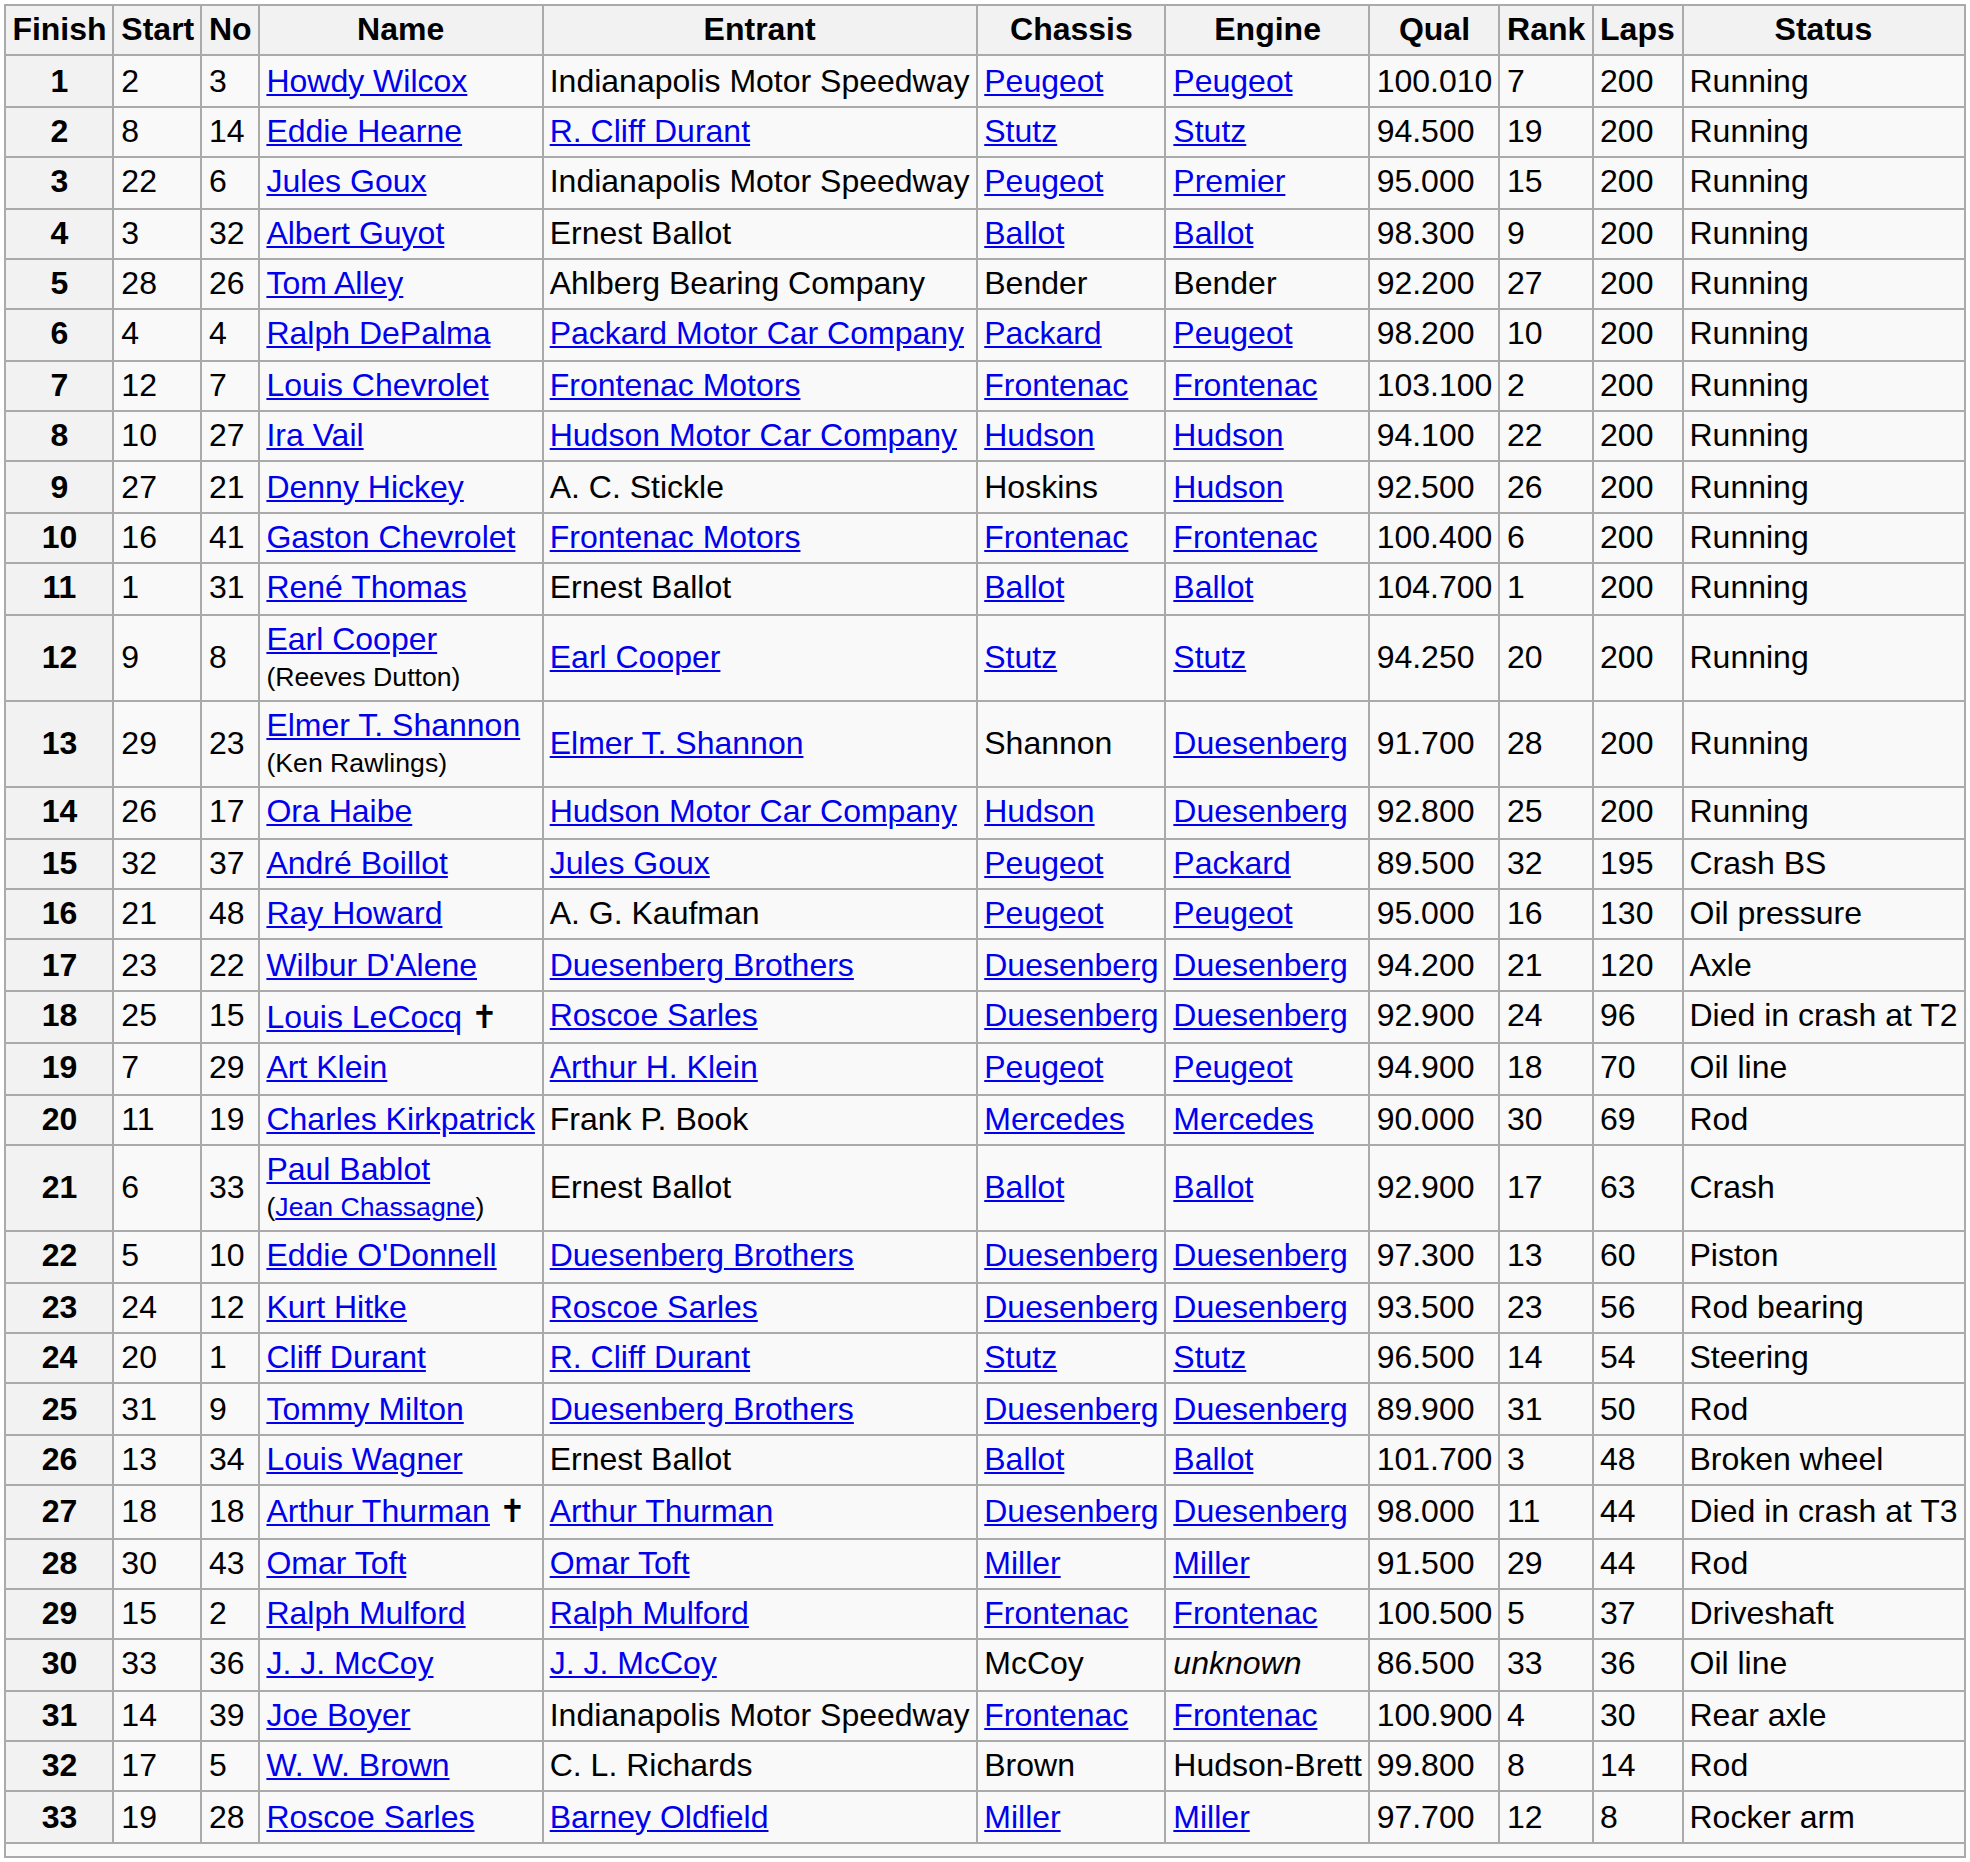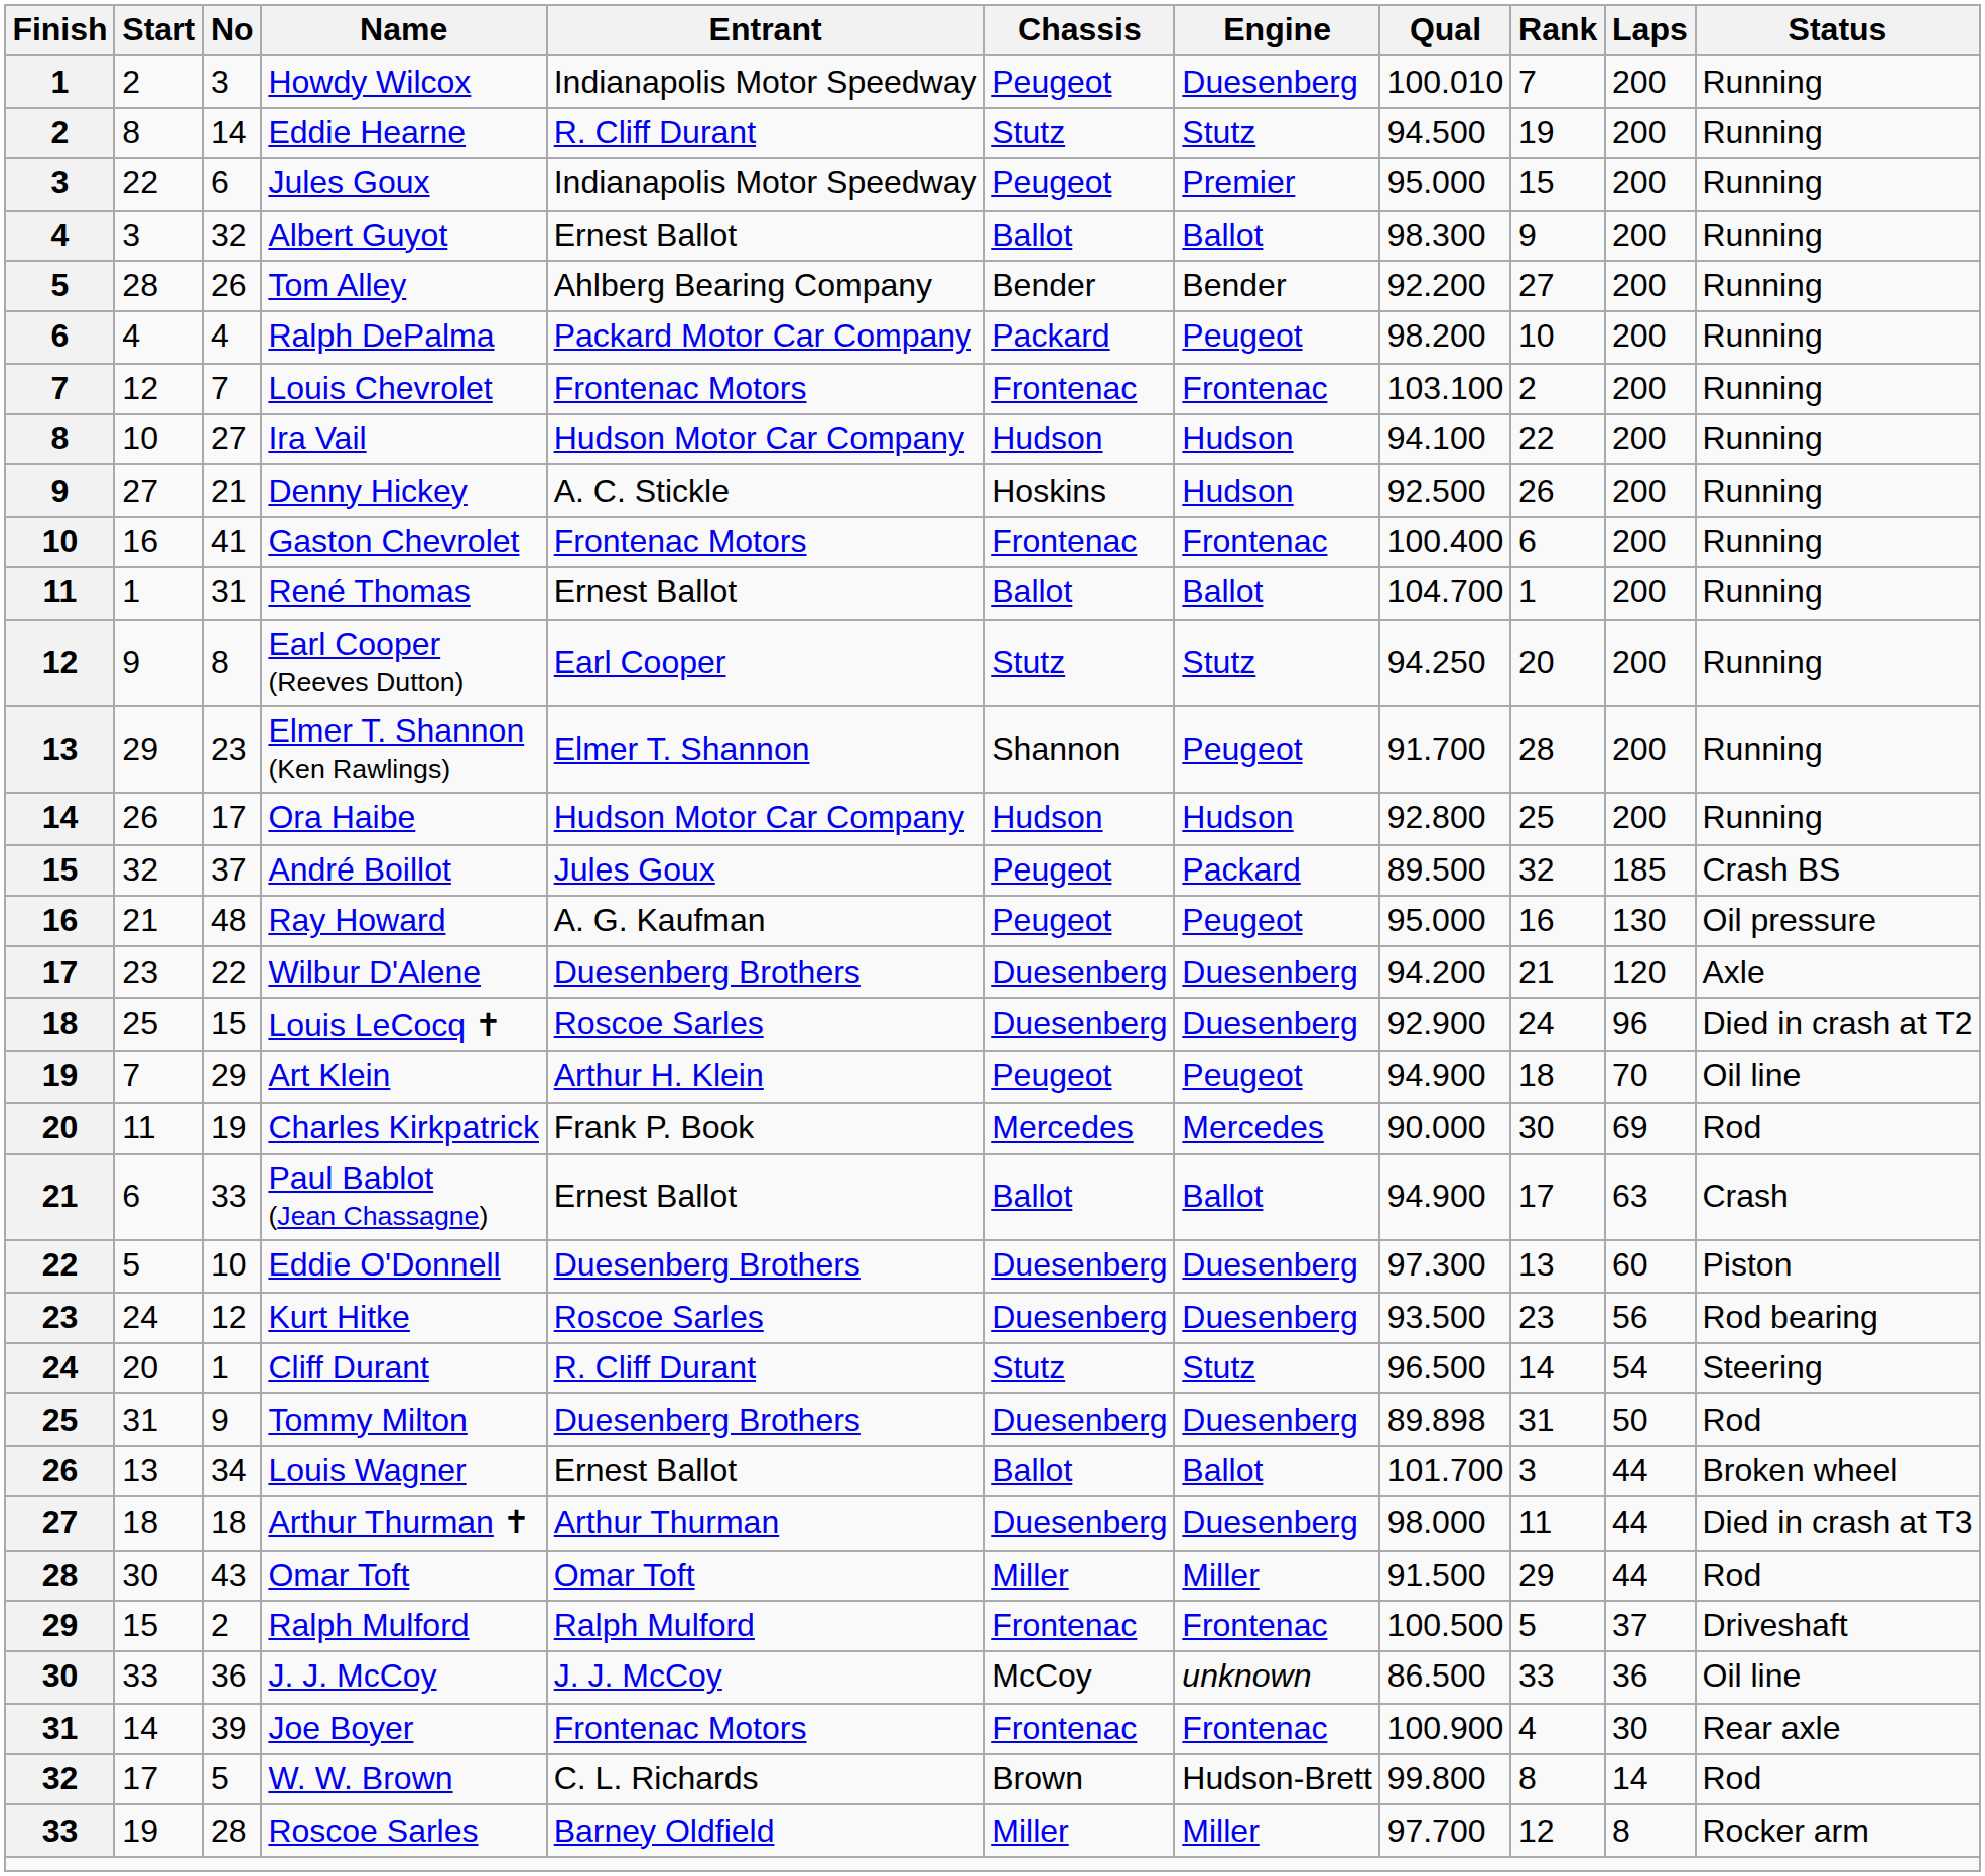Howdy Wilcox | Engine: Peugeot -> Duesenberg
Elmer T. Shannon (Ken Rawlings) | Engine: Duesenberg -> Peugeot
Ora Haibe | Engine: Duesenberg -> Hudson
André Boillot | Laps: 195 -> 185
Paul Bablot (Jean Chassagne) | Qual: 92.900 -> 94.900
Tommy Milton | Qual: 89.900 -> 89.898
Louis Wagner | Laps: 48 -> 44
Joe Boyer | Entrant: Indianapolis Motor Speedway -> Frontenac Motors
